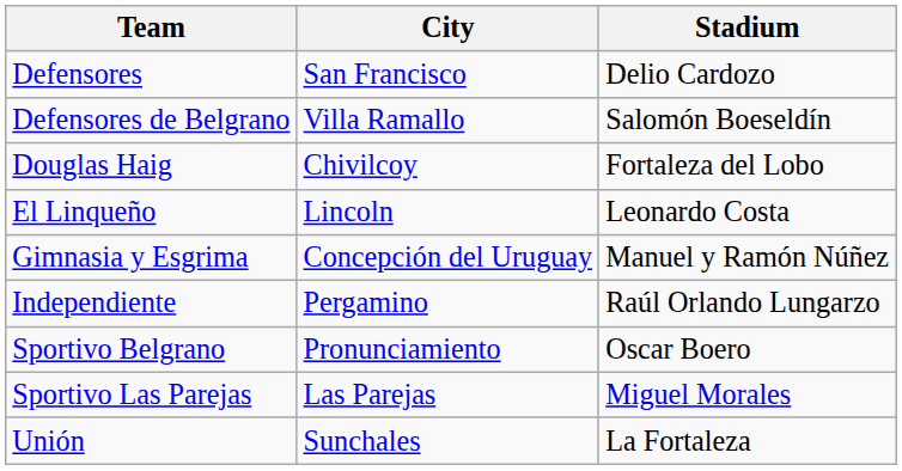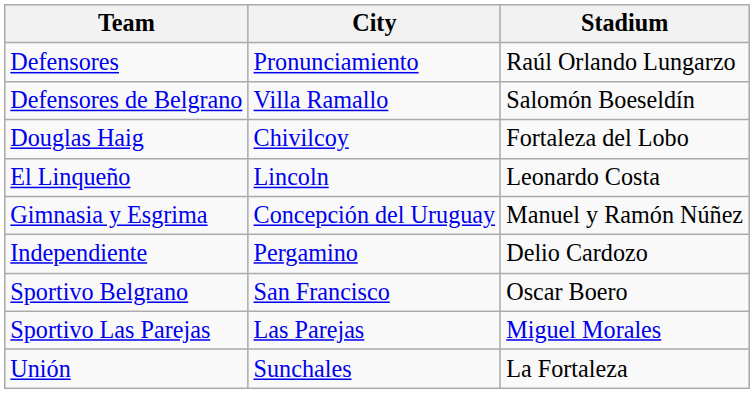Defensores | City: San Francisco -> Pronunciamiento
Defensores | Stadium: Delio Cardozo -> Raúl Orlando Lungarzo
Independiente | Stadium: Raúl Orlando Lungarzo -> Delio Cardozo
Sportivo Belgrano | City: Pronunciamiento -> San Francisco
